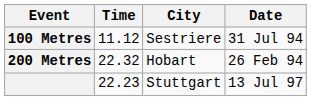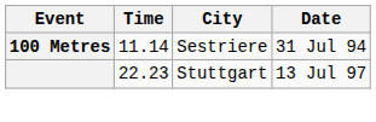100 Metres | Time: 11.12 -> 11.14
- row: 200 Metres | 22.32 | Hobart | 26 Feb 94
